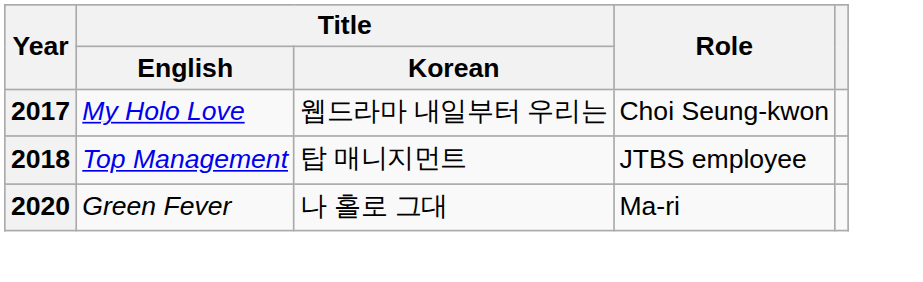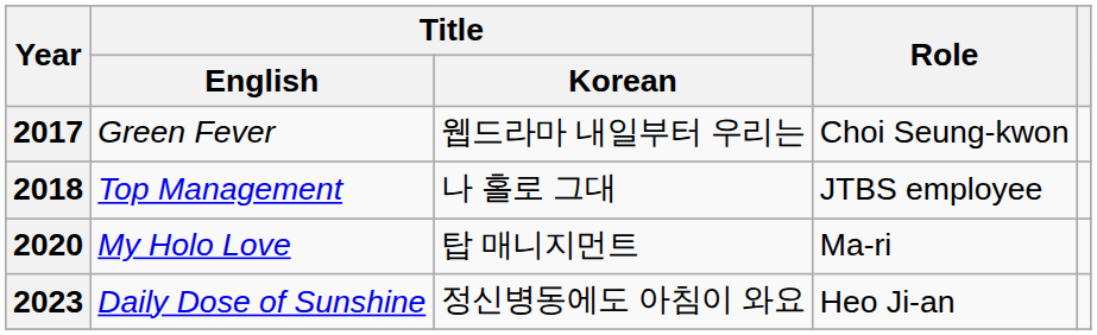2017 | Title / English: My Holo Love -> Green Fever
2018 | Title / Korean: 탑 매니지먼트 -> 나 홀로 그대
2020 | Title / English: Green Fever -> My Holo Love
2020 | Title / Korean: 나 홀로 그대 -> 탑 매니지먼트
+ row: 2023 | Daily Dose of Sunshine | 정신병동에도 아침이 와요 | Heo Ji-an
